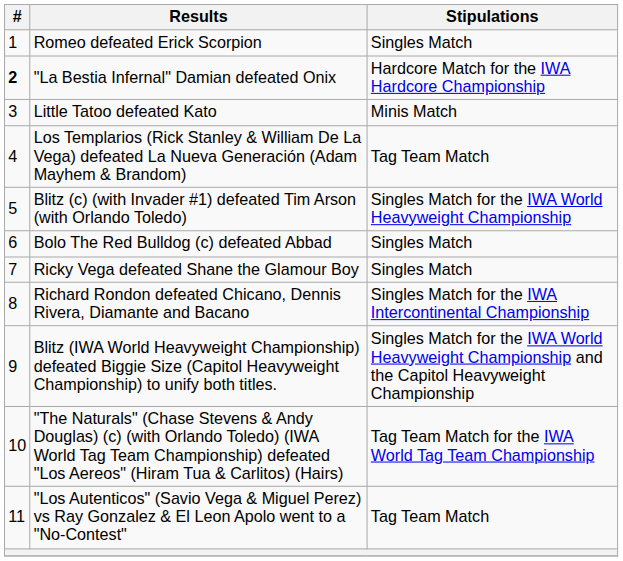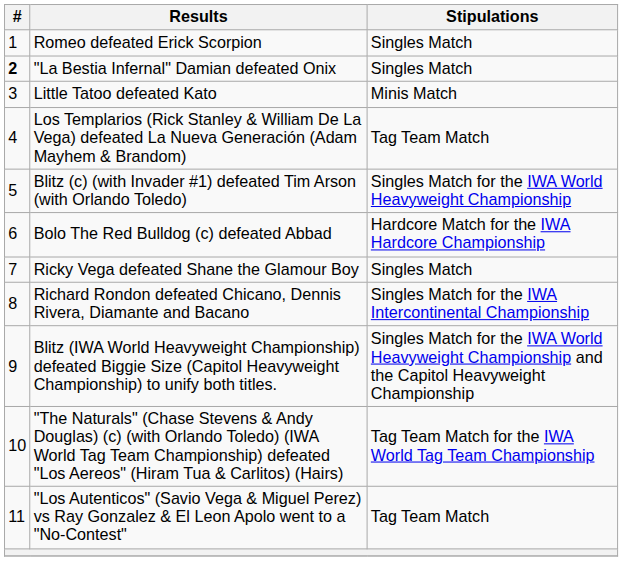"La Bestia Infernal" Damian defeated Onix | Stipulations: Hardcore Match for the IWA Hardcore Championship -> Singles Match
Bolo The Red Bulldog (c) defeated Abbad | Stipulations: Singles Match -> Hardcore Match for the IWA Hardcore Championship
